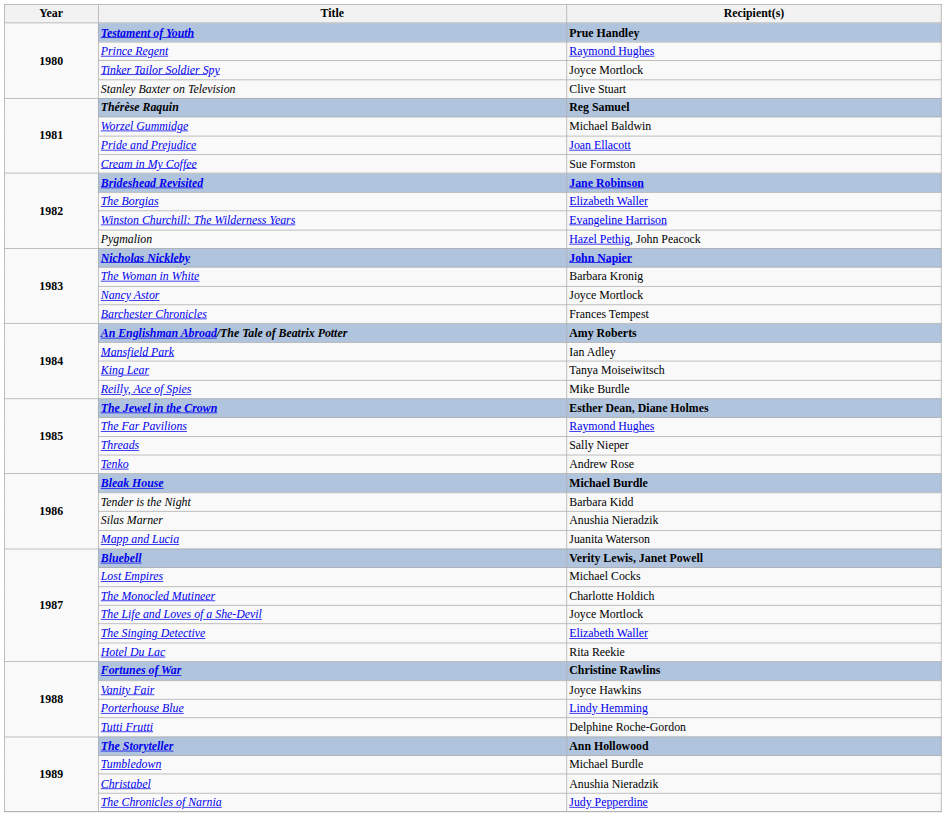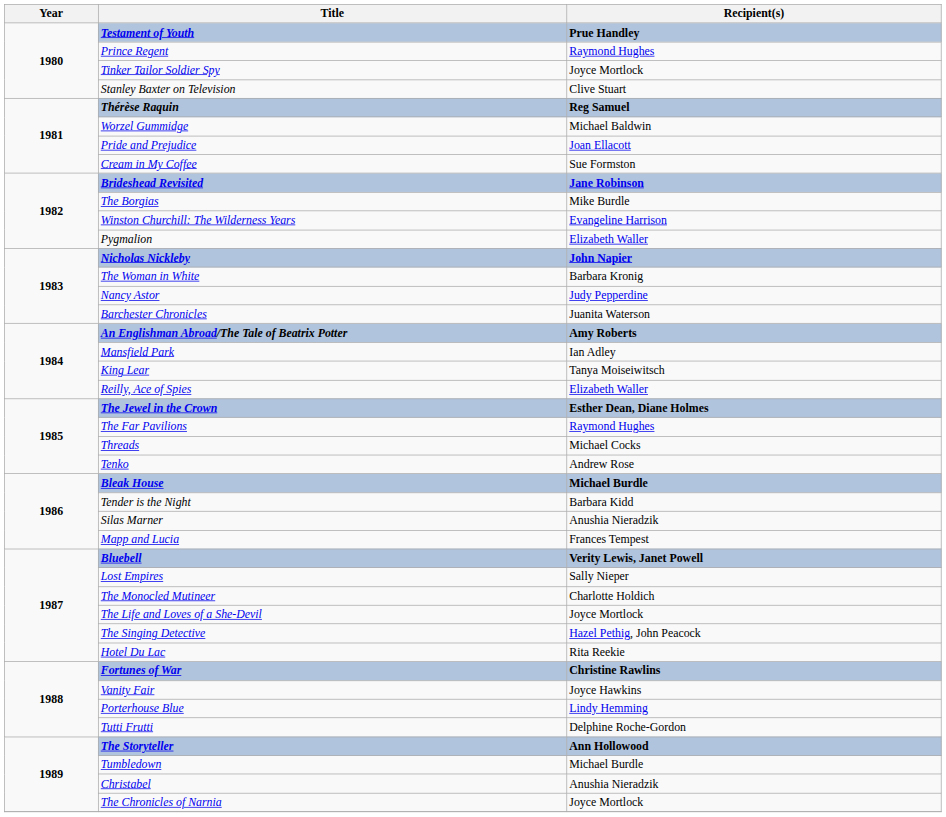The Borgias | Recipient(s): Elizabeth Waller -> Mike Burdle
Pygmalion | Recipient(s): Hazel Pethig, John Peacock -> Elizabeth Waller
Nancy Astor | Recipient(s): Joyce Mortlock -> Judy Pepperdine
Barchester Chronicles | Recipient(s): Frances Tempest -> Juanita Waterson
Reilly, Ace of Spies | Recipient(s): Mike Burdle -> Elizabeth Waller
Threads | Recipient(s): Sally Nieper -> Michael Cocks
Mapp and Lucia | Recipient(s): Juanita Waterson -> Frances Tempest
Lost Empires | Recipient(s): Michael Cocks -> Sally Nieper
The Singing Detective | Recipient(s): Elizabeth Waller -> Hazel Pethig, John Peacock
The Chronicles of Narnia | Recipient(s): Judy Pepperdine -> Joyce Mortlock
